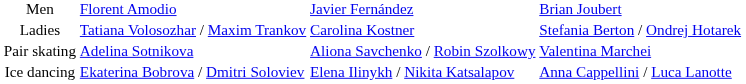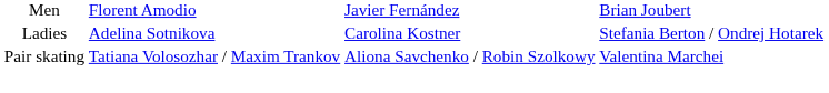Ladies | column 2: Tatiana Volosozhar / Maxim Trankov -> Adelina Sotnikova
Pair skating | column 2: Adelina Sotnikova -> Tatiana Volosozhar / Maxim Trankov
- row: Ice dancing | Ekaterina Bobrova / Dmitri Soloviev | Elena Ilinykh / Nikita Katsalapov | Anna Cappellini / Luca Lanotte
